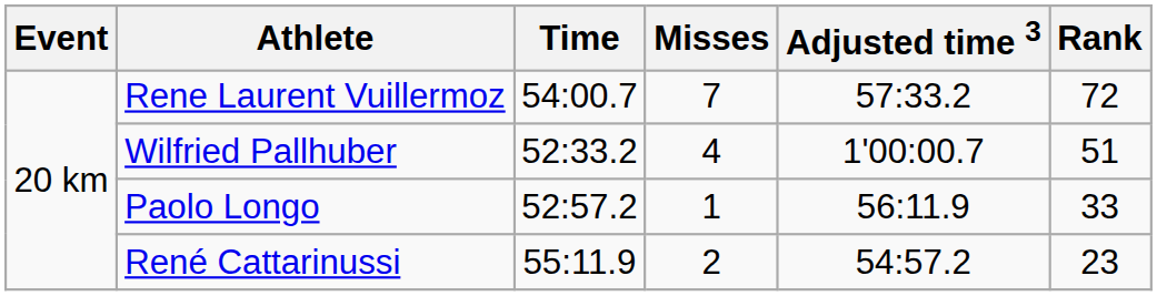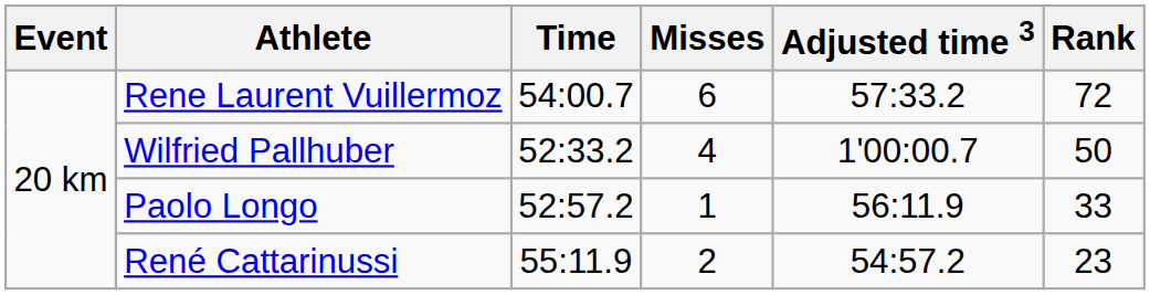Rene Laurent Vuillermoz | Misses: 7 -> 6
Wilfried Pallhuber | Rank: 51 -> 50
